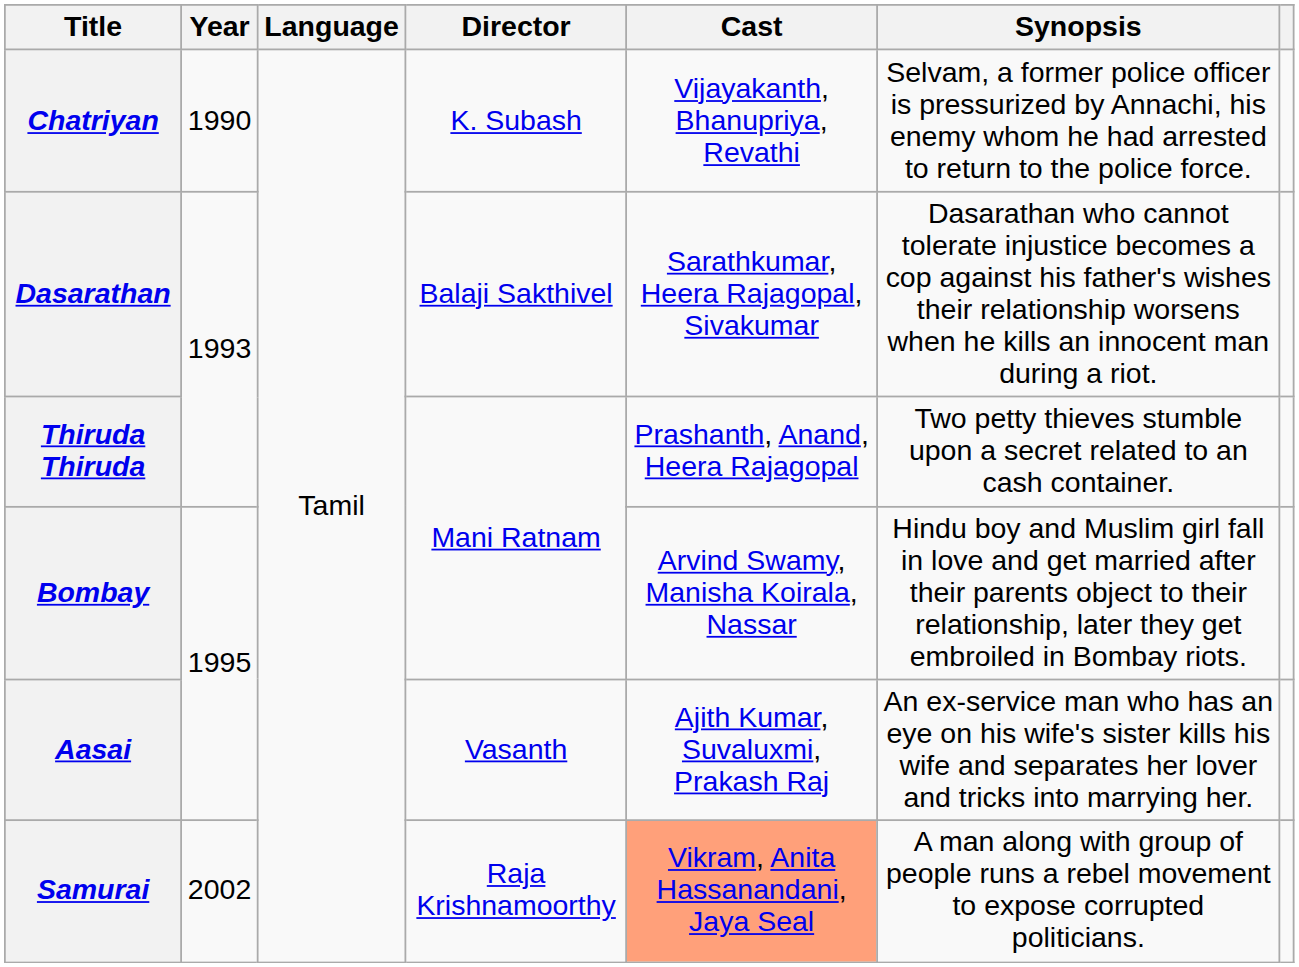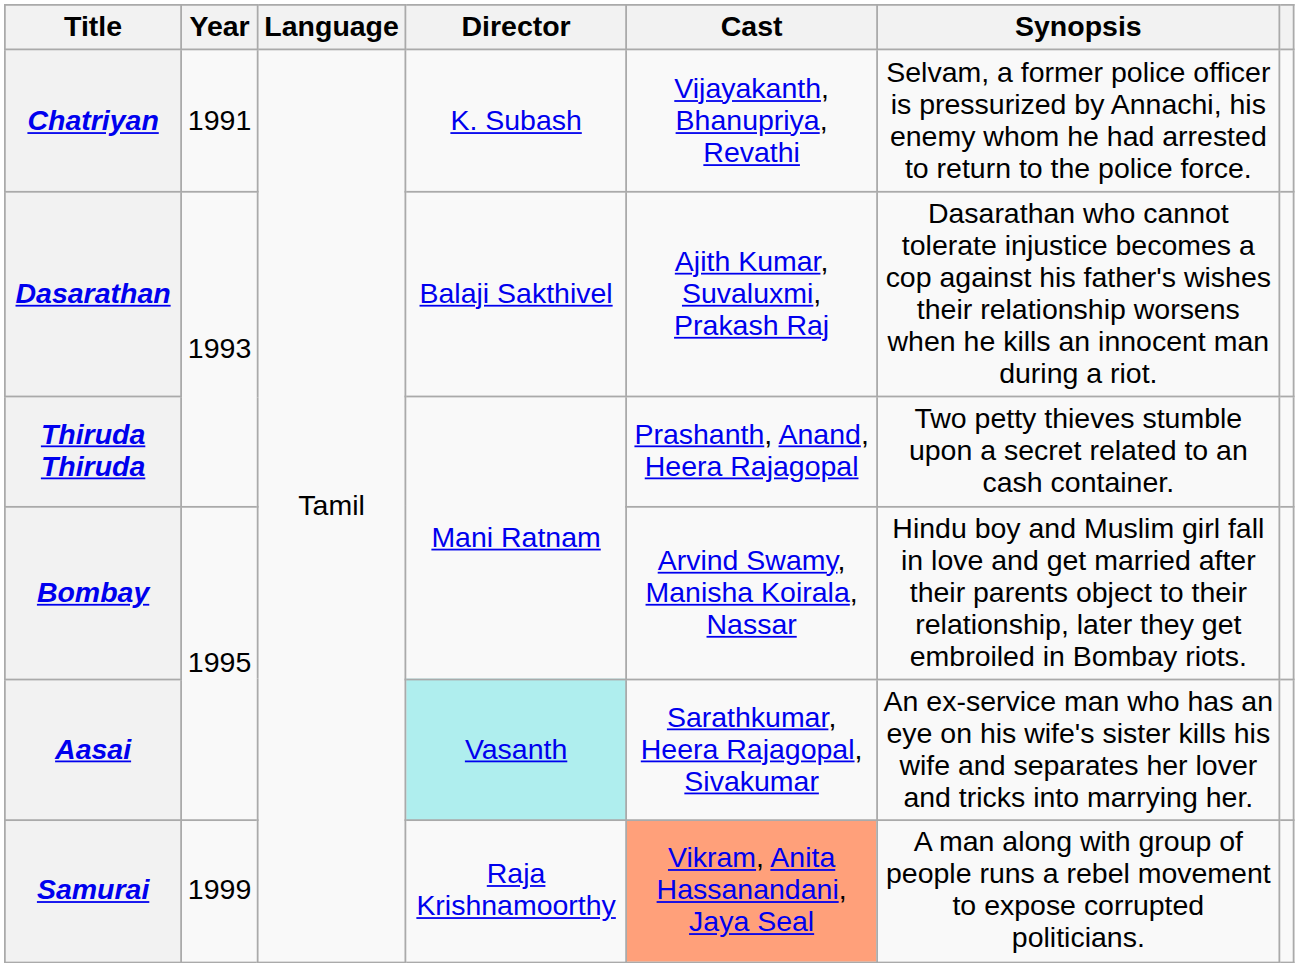Chatriyan | Year: 1990 -> 1991
Dasarathan | Cast: Sarathkumar, Heera Rajagopal, Sivakumar -> Ajith Kumar, Suvaluxmi, Prakash Raj
Aasai | Director: no background -> paleturquoise background
Aasai | Cast: Ajith Kumar, Suvaluxmi, Prakash Raj -> Sarathkumar, Heera Rajagopal, Sivakumar
Samurai | Year: 2002 -> 1999
